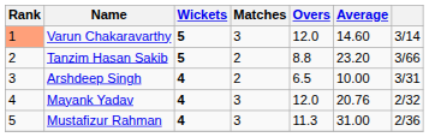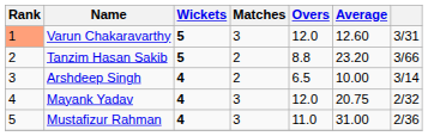Varun Chakaravarthy | Average: 14.60 -> 12.60
Varun Chakaravarthy | column 7: 3/14 -> 3/31
Arshdeep Singh | column 7: 3/31 -> 3/14
Mayank Yadav | Average: 20.76 -> 20.75
Mustafizur Rahman | Overs: 11.3 -> 11.0
